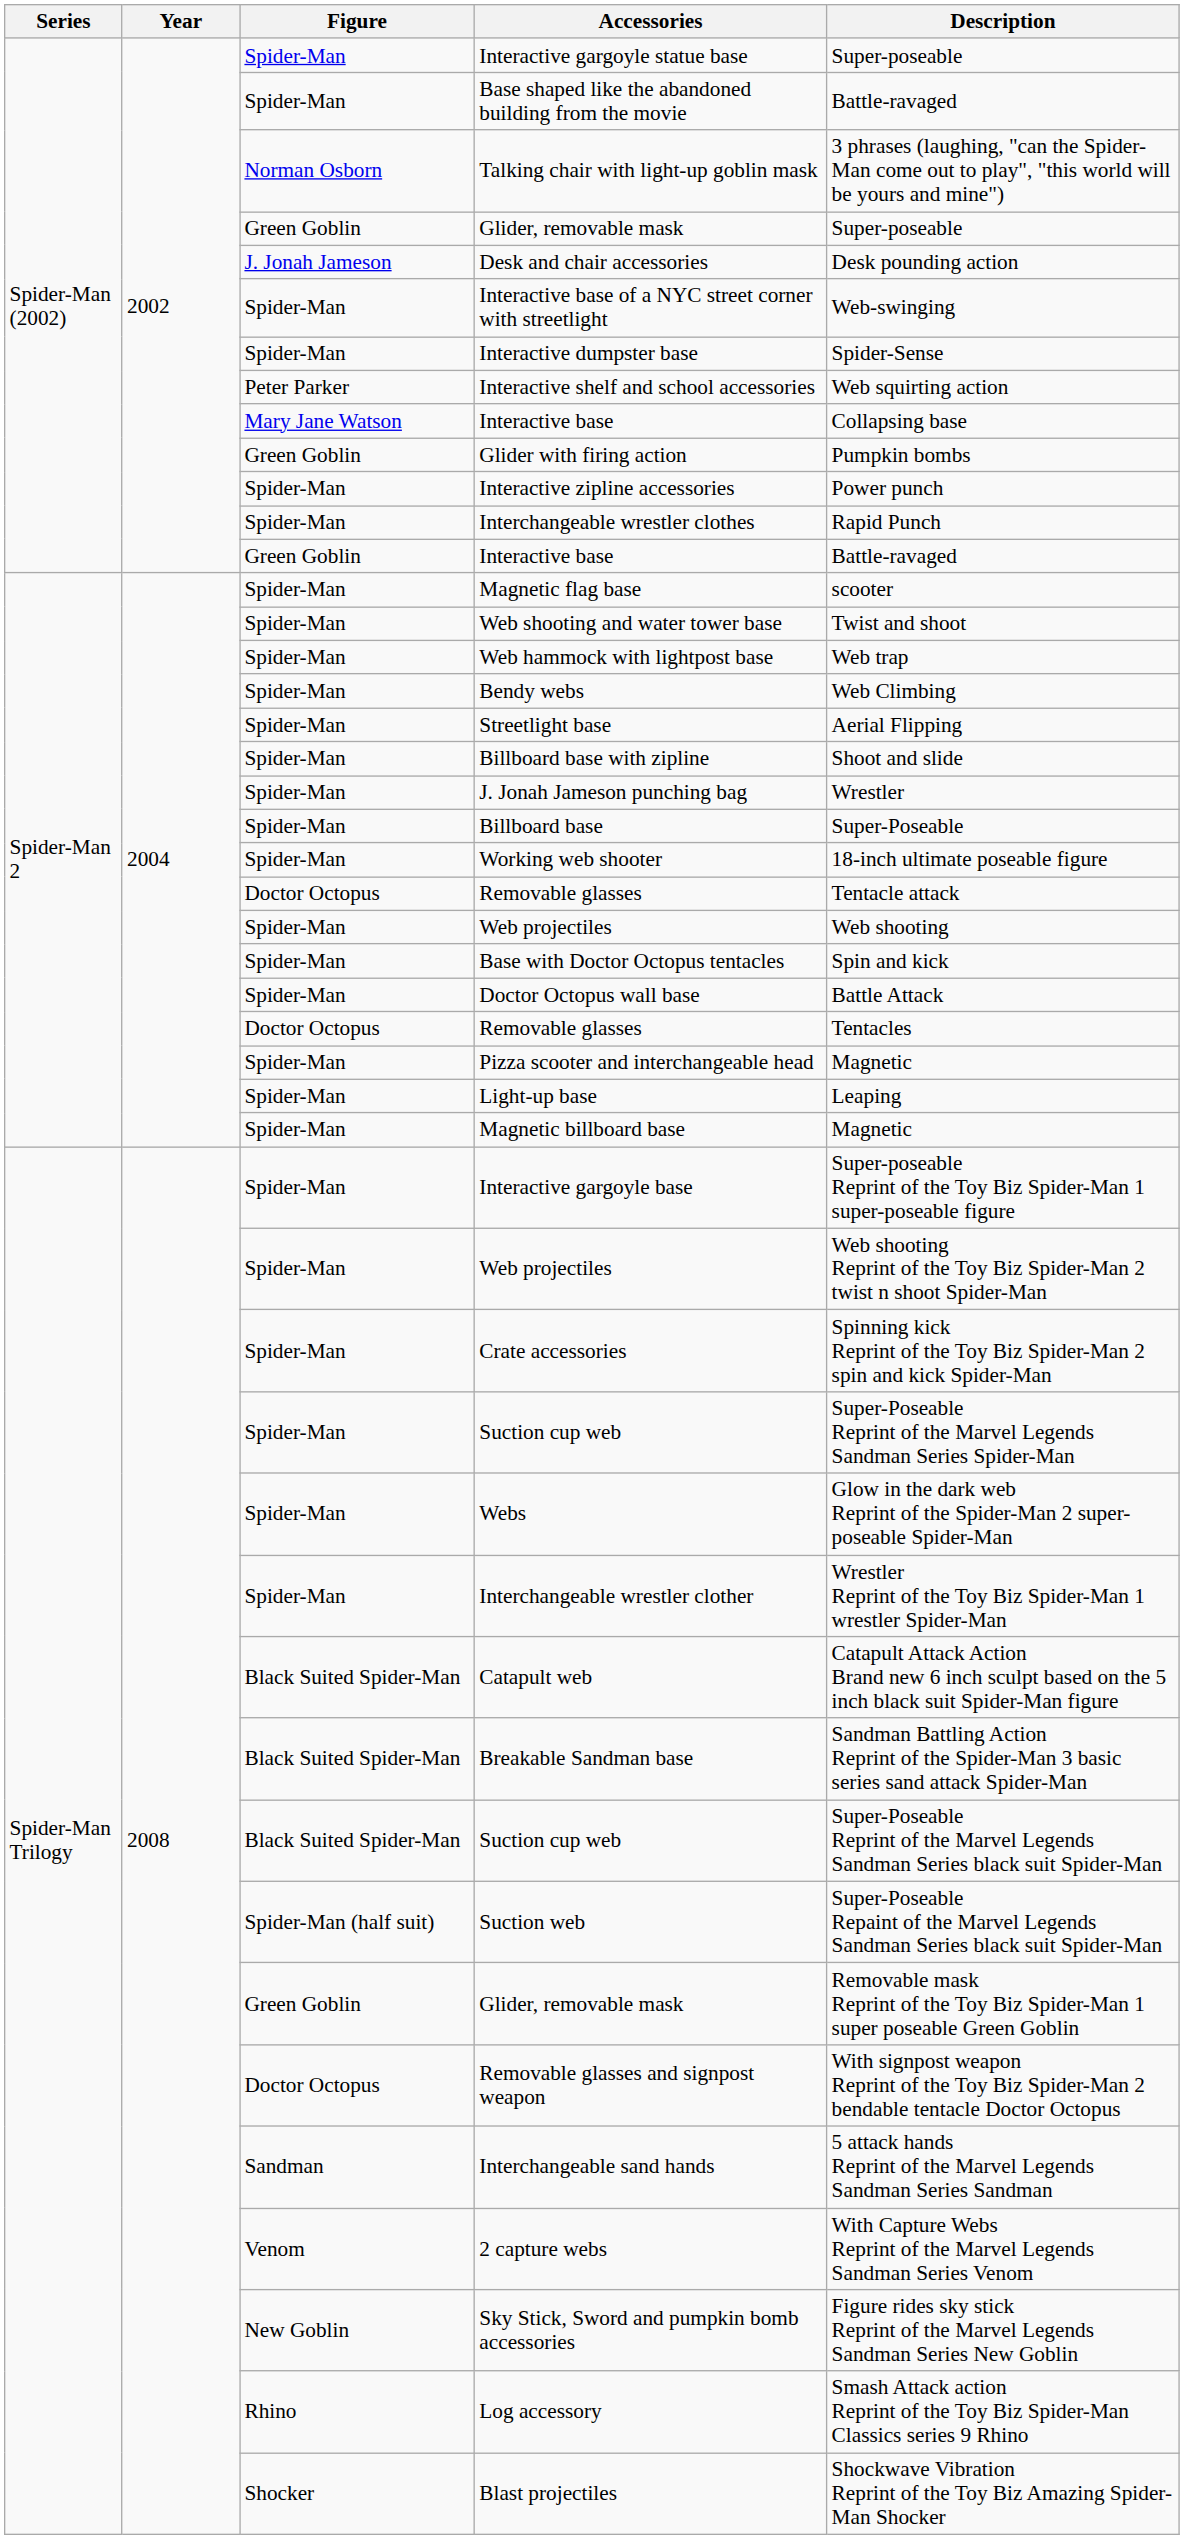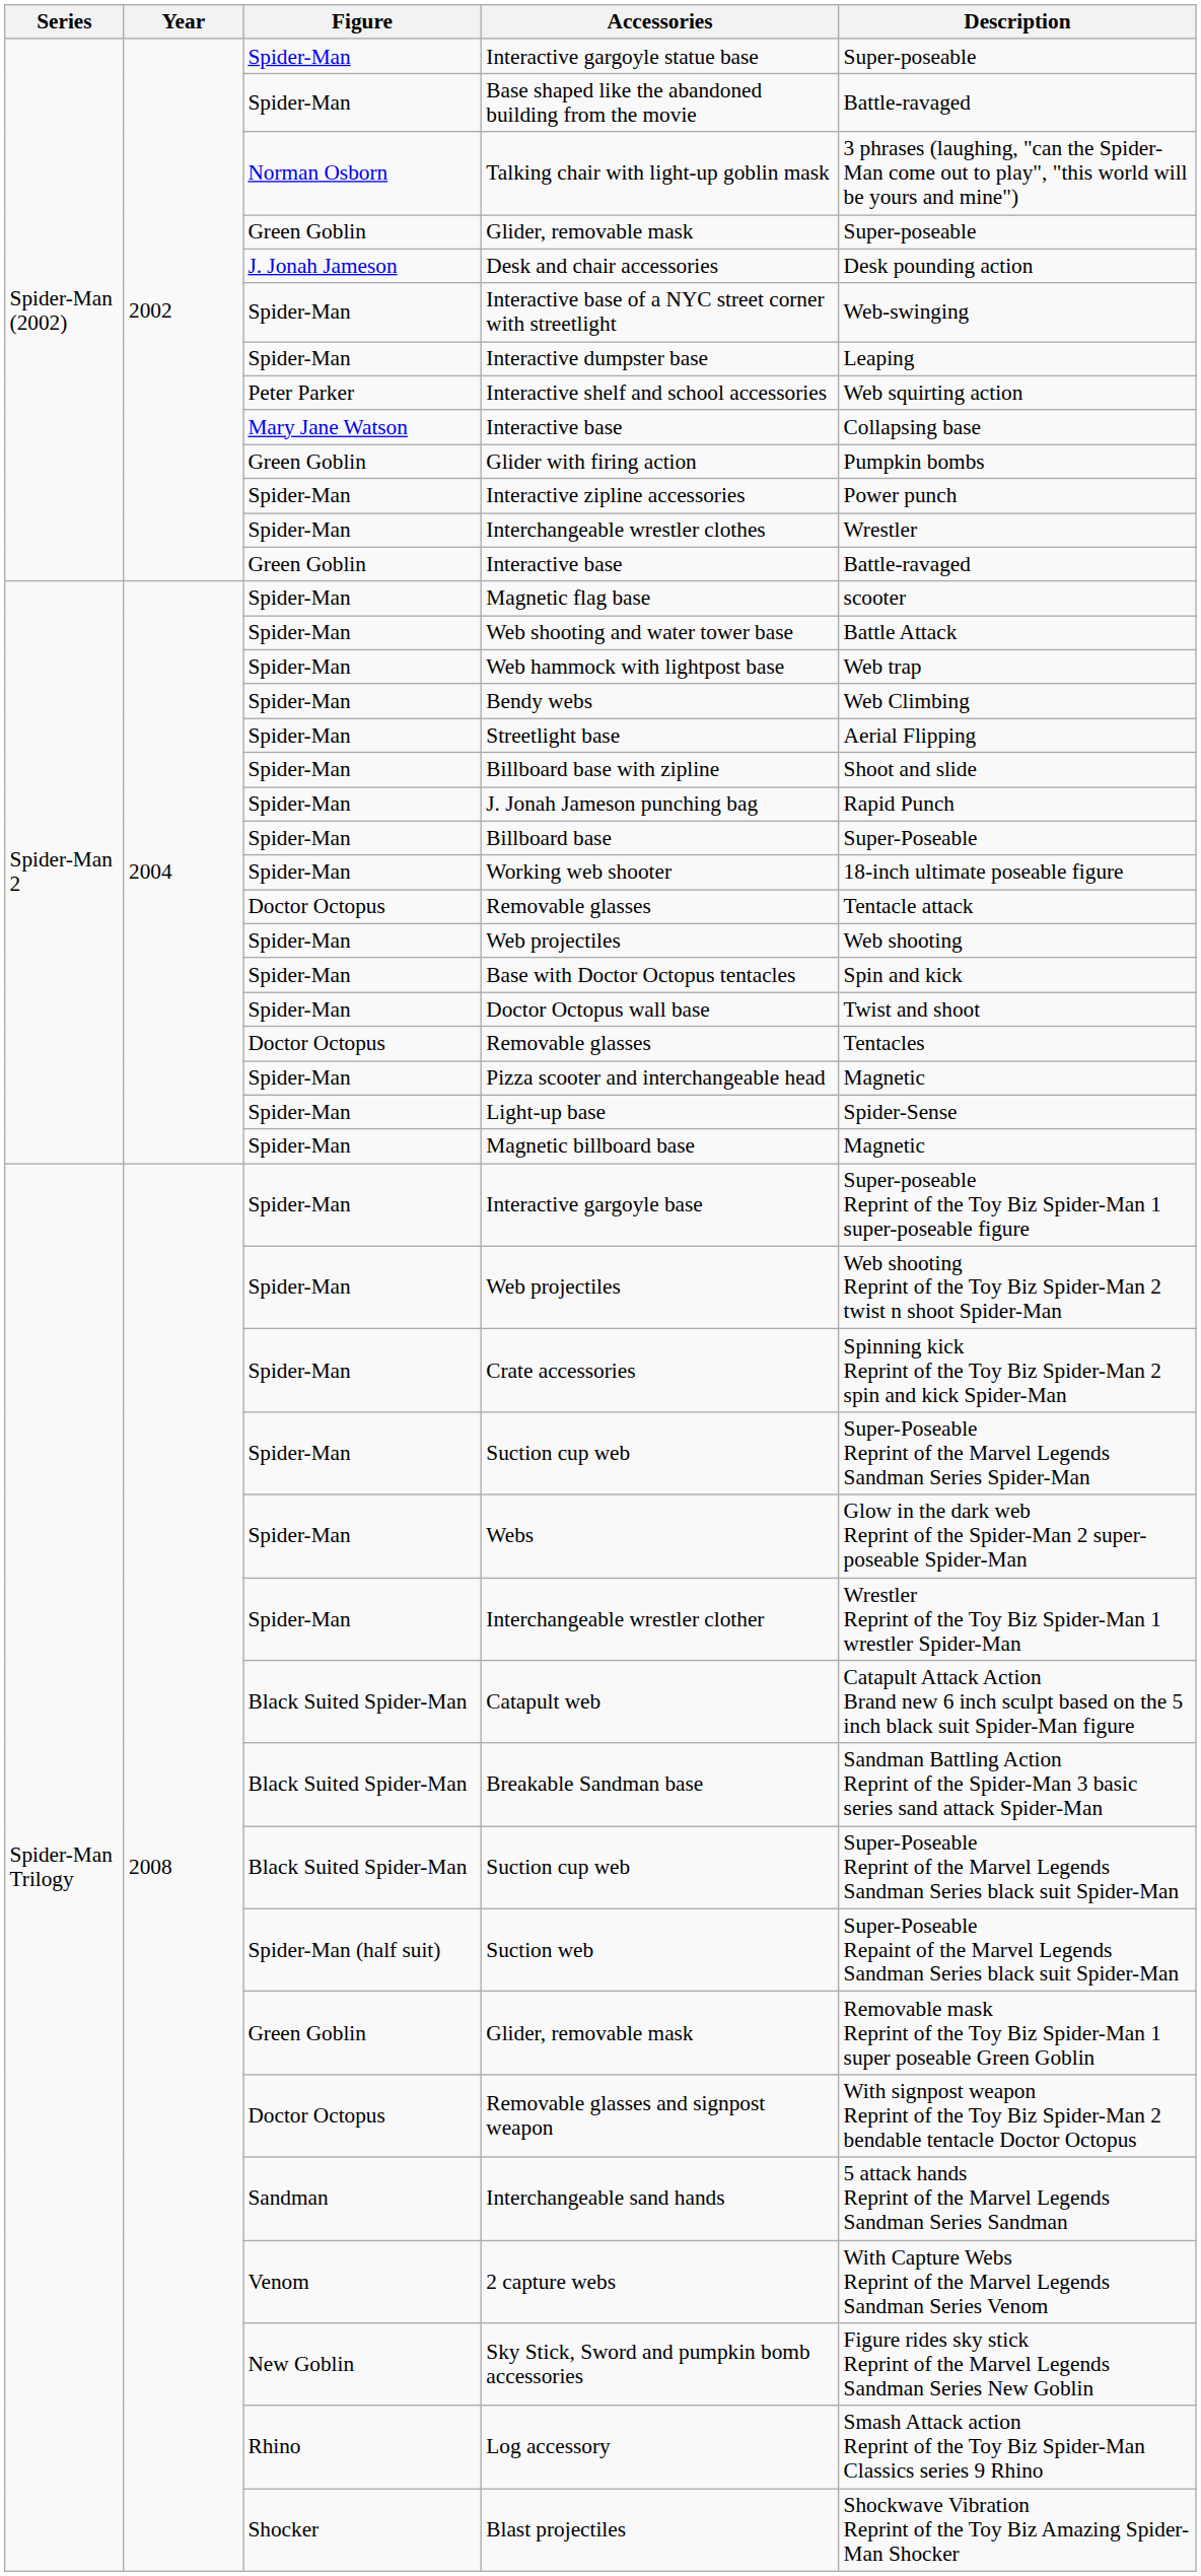Interactive dumpster base | Description: Spider-Sense -> Leaping
Interchangeable wrestler clothes | Description: Rapid Punch -> Wrestler
Web shooting and water tower base | Description: Twist and shoot -> Battle Attack
J. Jonah Jameson punching bag | Description: Wrestler -> Rapid Punch
Doctor Octopus wall base | Description: Battle Attack -> Twist and shoot
Light-up base | Description: Leaping -> Spider-Sense
